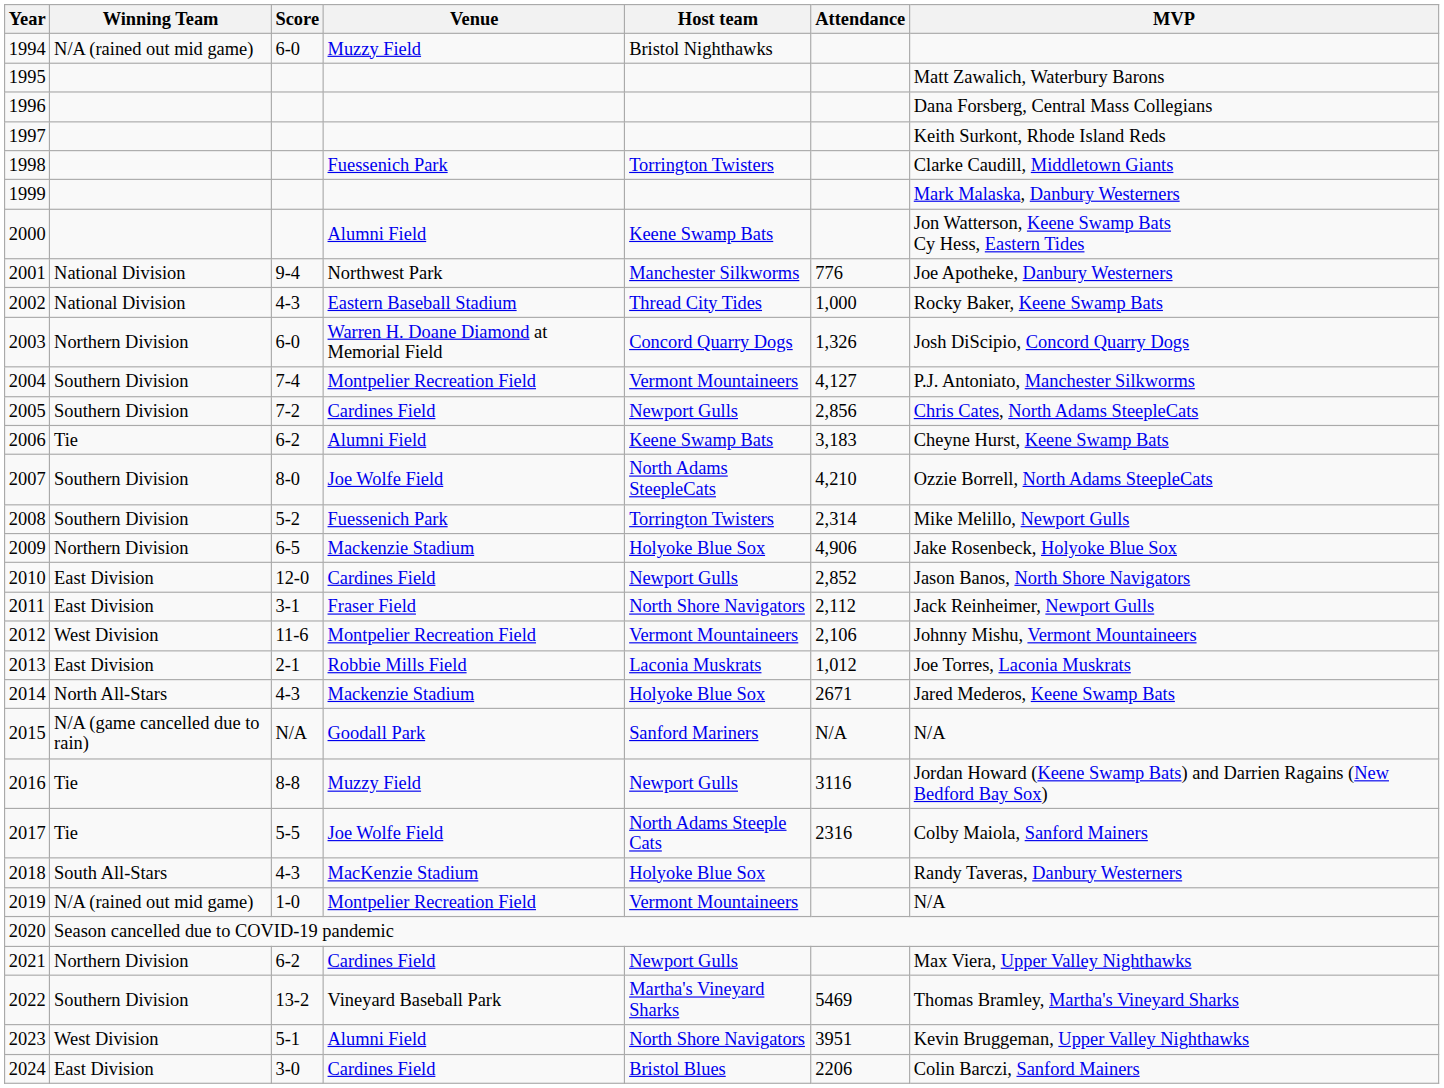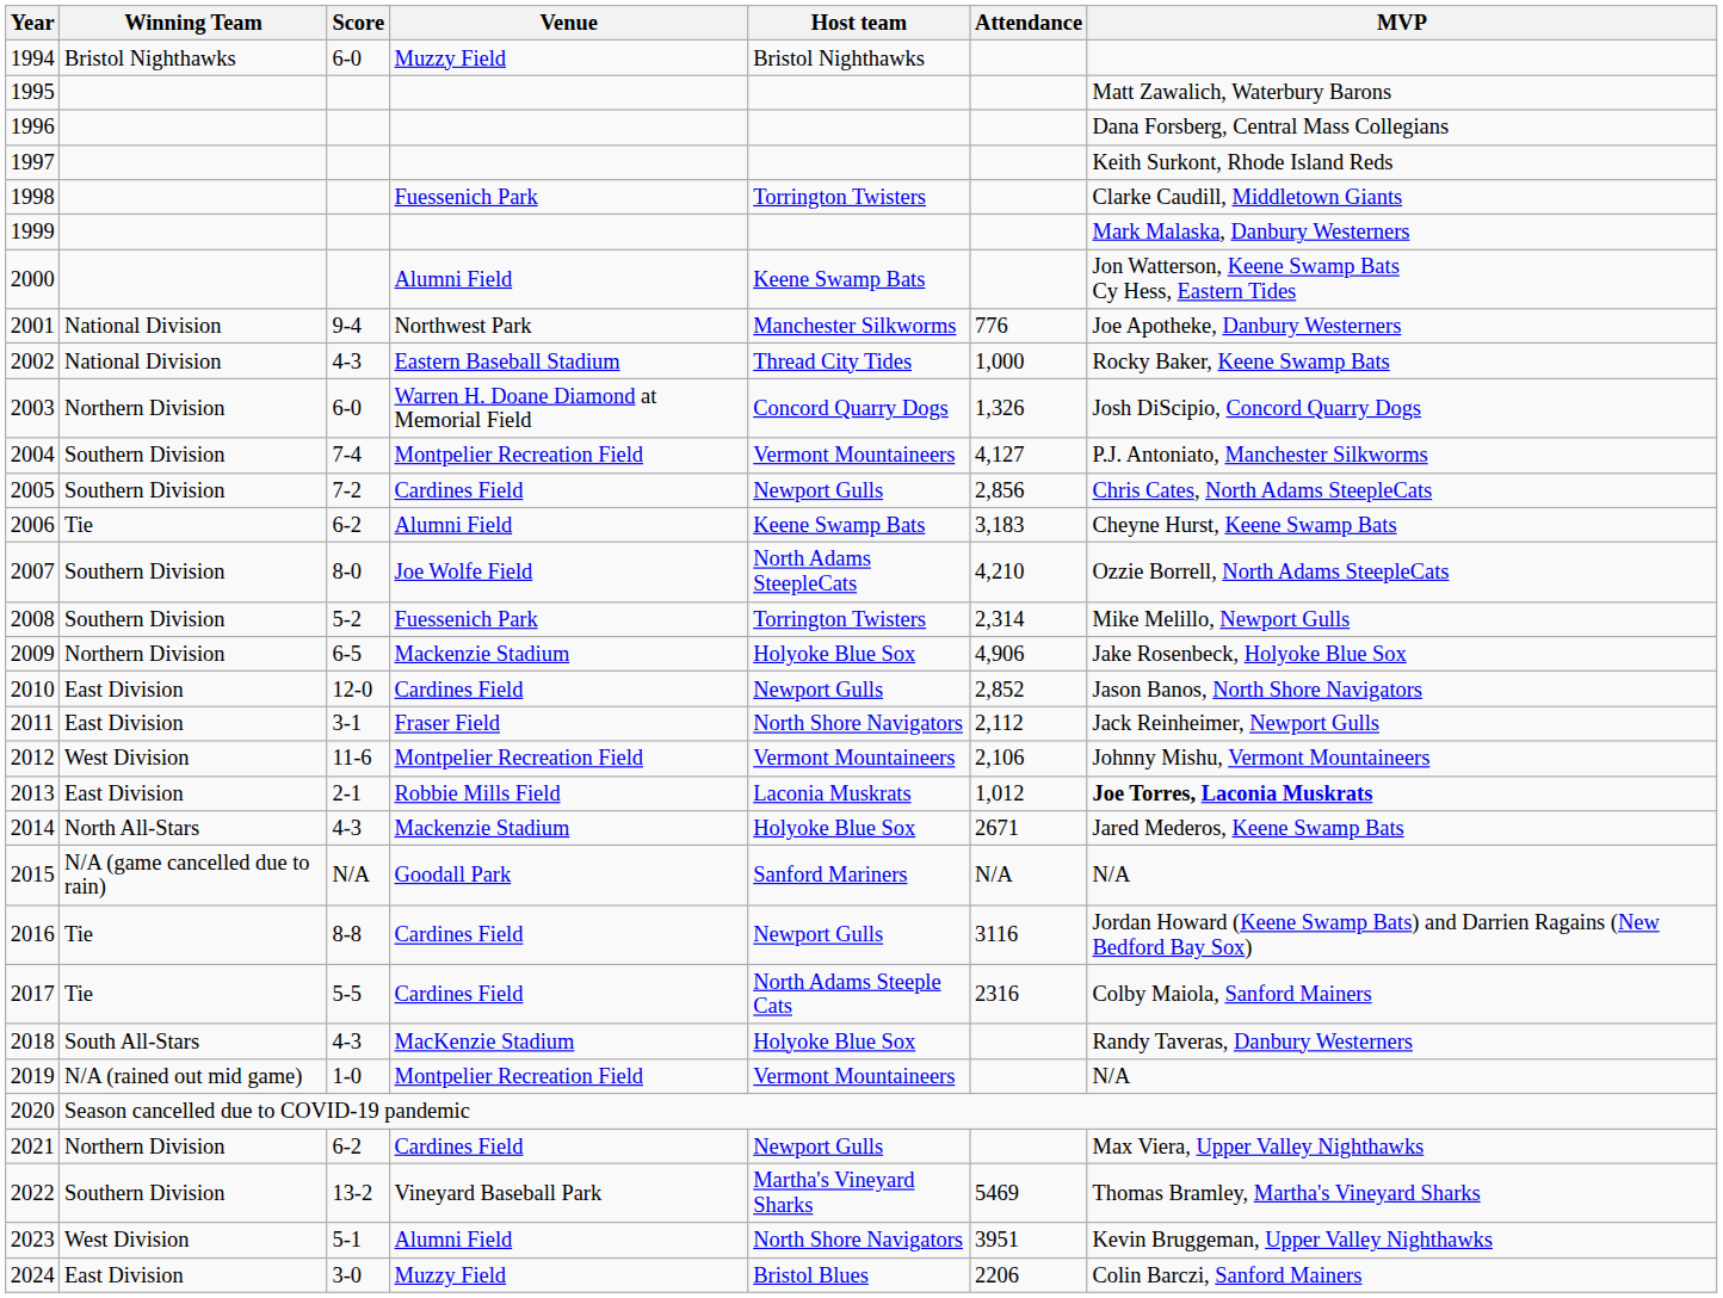1994 | Winning Team: N/A (rained out mid game) -> Bristol Nighthawks
2013 | MVP: normal -> bold
2016 | Venue: Muzzy Field -> Cardines Field
2017 | Venue: Joe Wolfe Field -> Cardines Field
2024 | Venue: Cardines Field -> Muzzy Field
